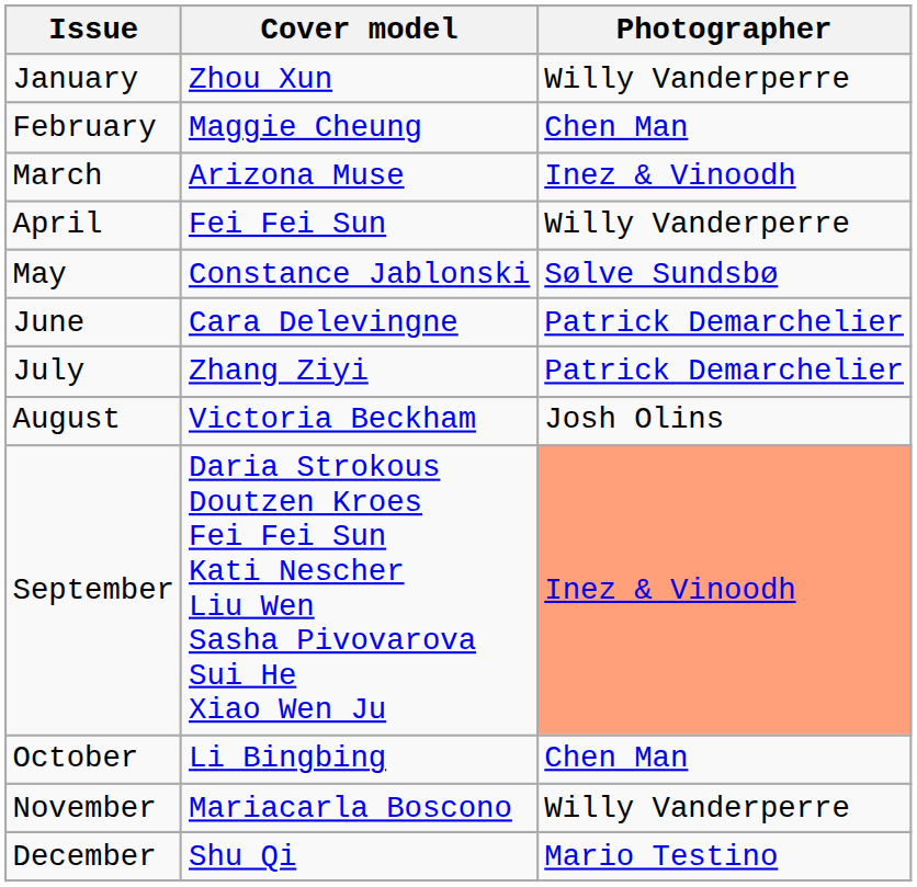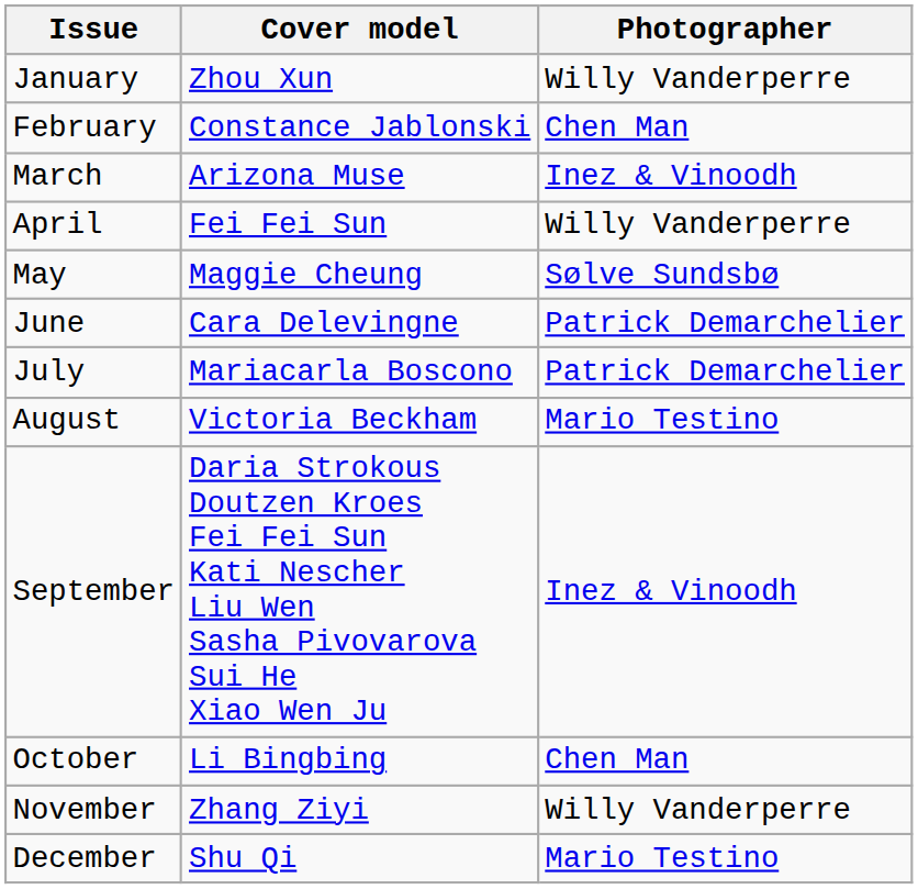February | Cover model: Maggie Cheung -> Constance Jablonski
May | Cover model: Constance Jablonski -> Maggie Cheung
July | Cover model: Zhang Ziyi -> Mariacarla Boscono
August | Photographer: Josh Olins -> Mario Testino
September | Photographer: lightsalmon background -> no background
November | Cover model: Mariacarla Boscono -> Zhang Ziyi
